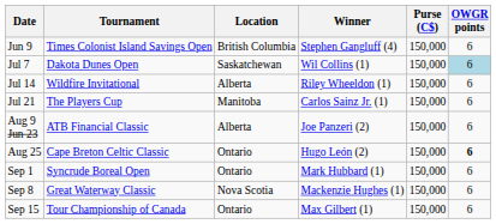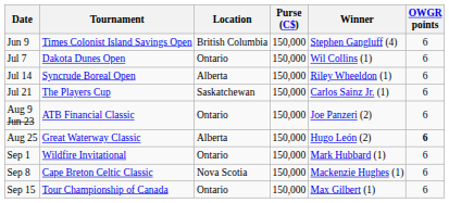columns swapped: Purse (C$) <-> Winner
Jul 7 | Location: Saskatchewan -> Ontario
Jul 7 | OWGR points: lightblue background -> no background
Jul 14 | Tournament: Wildfire Invitational -> Syncrude Boreal Open
Jul 21 | Location: Manitoba -> Saskatchewan
Aug 9 Jun 23 | Location: Alberta -> Ontario
Aug 25 | Tournament: Cape Breton Celtic Classic -> Great Waterway Classic
Aug 25 | Location: Ontario -> Alberta
Sep 1 | Tournament: Syncrude Boreal Open -> Wildfire Invitational
Sep 8 | Tournament: Great Waterway Classic -> Cape Breton Celtic Classic
